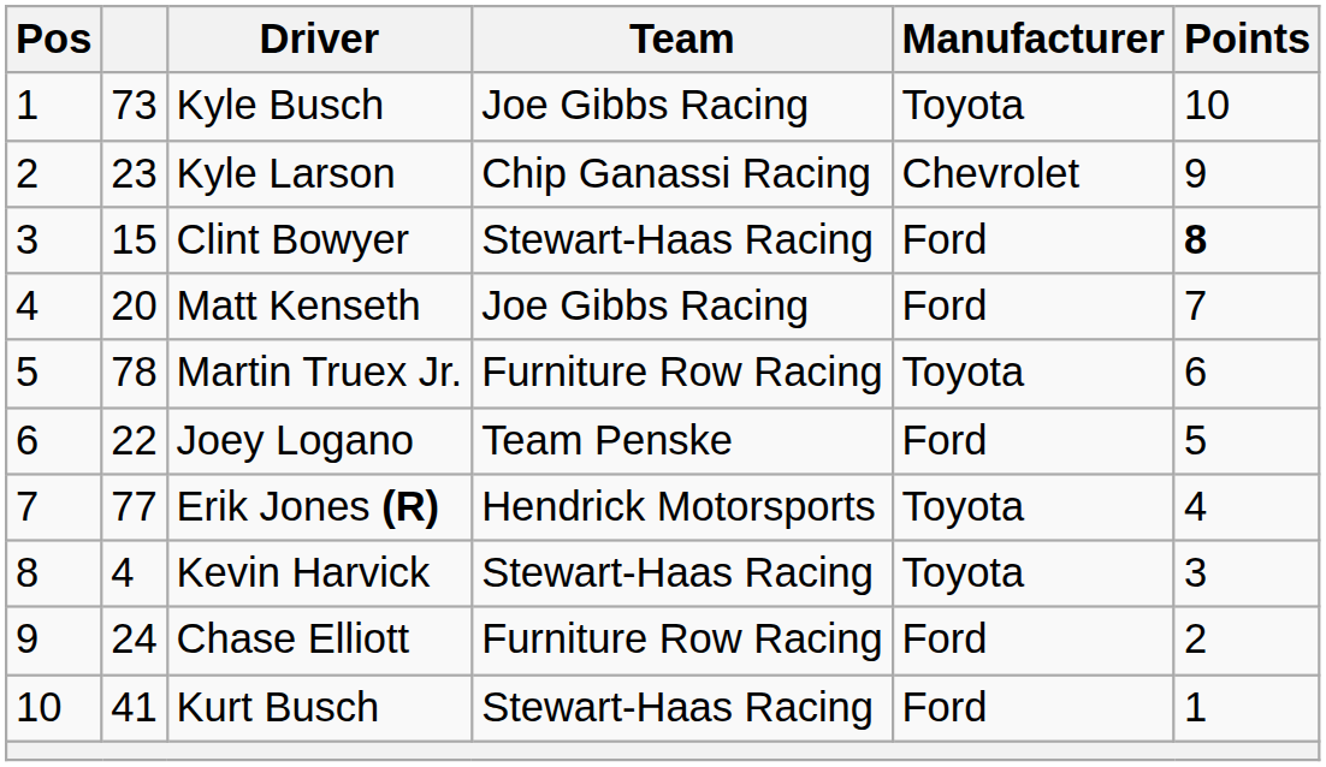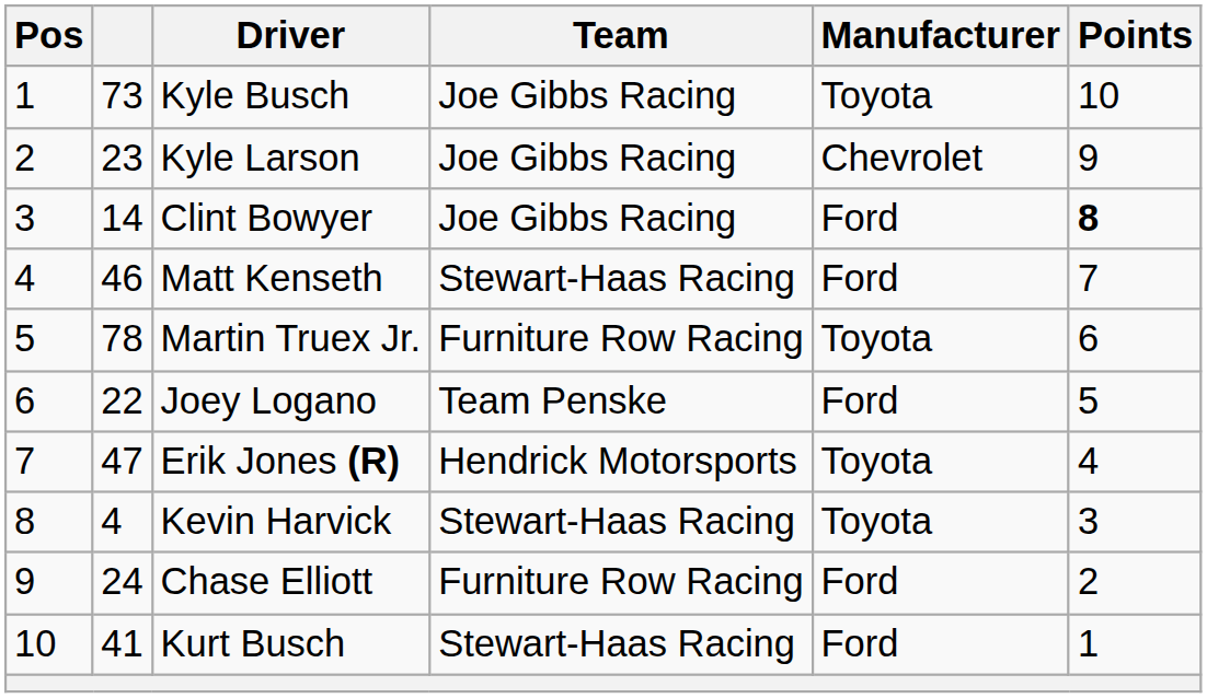Kyle Larson | Team: Chip Ganassi Racing -> Joe Gibbs Racing
Clint Bowyer | column 2: 15 -> 14
Clint Bowyer | Team: Stewart-Haas Racing -> Joe Gibbs Racing
Matt Kenseth | column 2: 20 -> 46
Matt Kenseth | Team: Joe Gibbs Racing -> Stewart-Haas Racing
Erik Jones (R) | column 2: 77 -> 47
